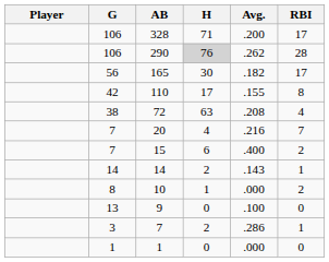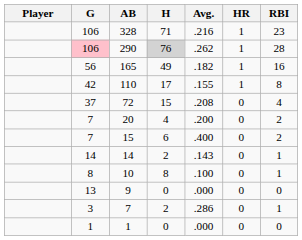+ column: HR | 1 | 1 | 1 | 1 | 0 | 0 | 0 | 0 | 0 | 0 | 0 | 0
328 | Avg.: .200 -> .216
328 | RBI: 17 -> 23
290 | G: no background -> pink background
165 | H: 30 -> 49
165 | RBI: 17 -> 16
72 | G: 38 -> 37
72 | H: 63 -> 15
20 | Avg.: .216 -> .200
20 | RBI: 7 -> 2
10 | H: 1 -> 8
10 | Avg.: .000 -> .100
10 | RBI: 2 -> 1
9 | Avg.: .100 -> .000
